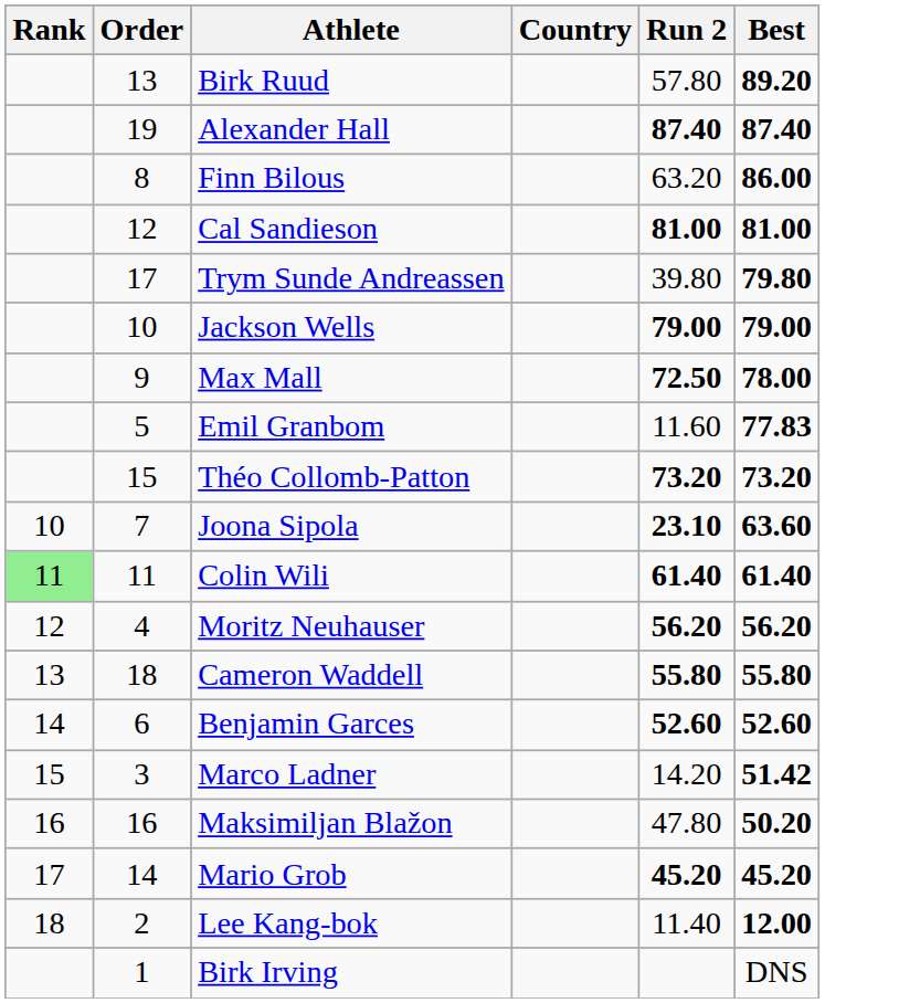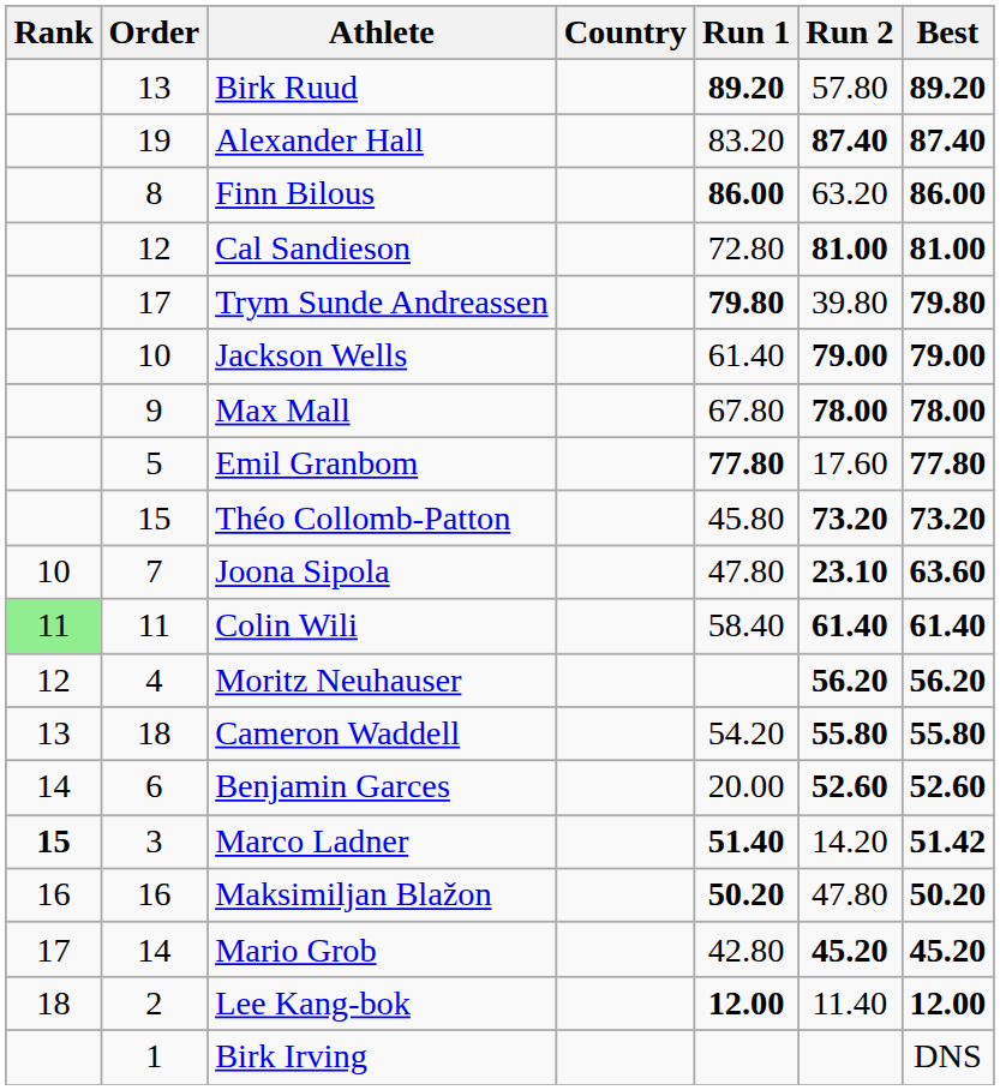+ column: Run 1 | 89.20 | 83.20 | 86.00 | 72.80 | 79.80 | 61.40 | 67.80 | 77.80 | 45.80 | 47.80 | 58.40 | 54.20 | 20.00 | 51.40 | 50.20 | 42.80 | 12.00
Max Mall | Run 2: 72.50 -> 78.00
Emil Granbom | Run 2: 11.60 -> 17.60
Emil Granbom | Best: 77.83 -> 77.80
Marco Ladner | Rank: normal -> bold
